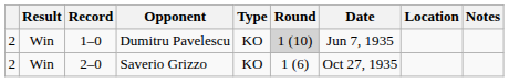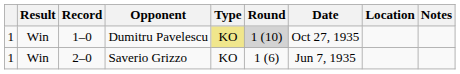Dumitru Pavelescu | column 1: 2 -> 1
Dumitru Pavelescu | Type: no background -> khaki background
Dumitru Pavelescu | Date: Jun 7, 1935 -> Oct 27, 1935
Saverio Grizzo | column 1: 2 -> 1
Saverio Grizzo | Date: Oct 27, 1935 -> Jun 7, 1935
